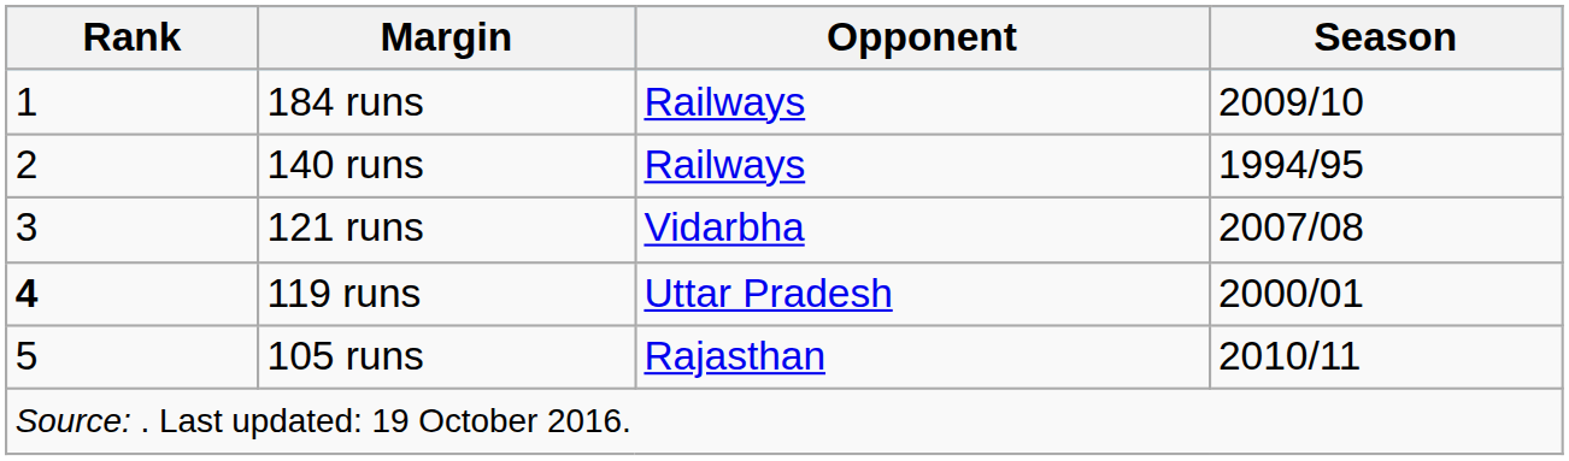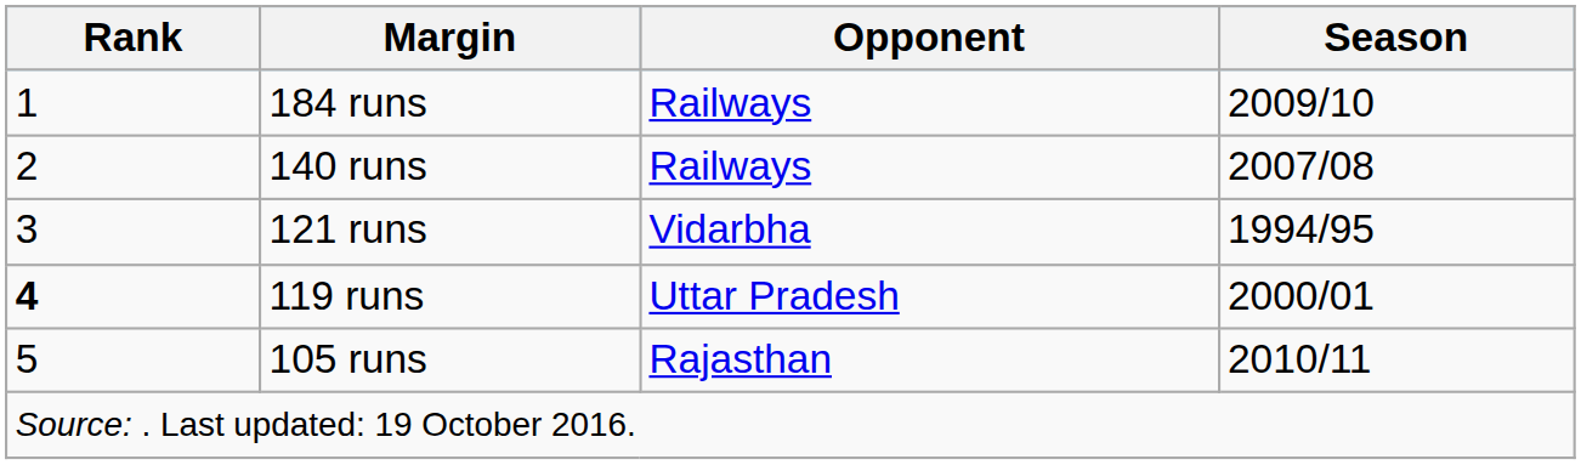140 runs | Season: 1994/95 -> 2007/08
121 runs | Season: 2007/08 -> 1994/95
